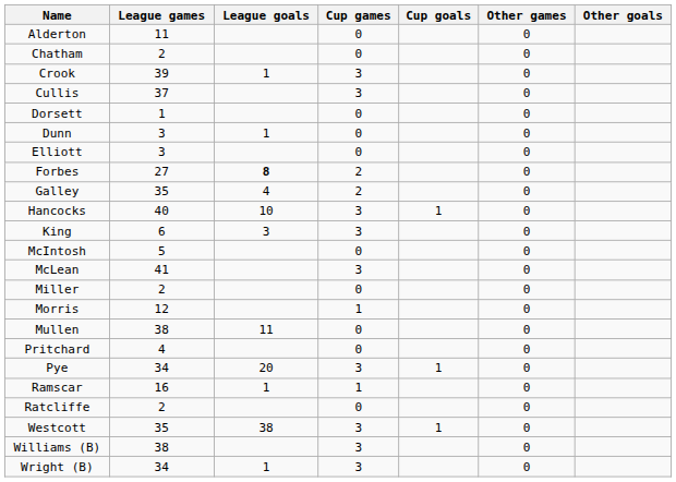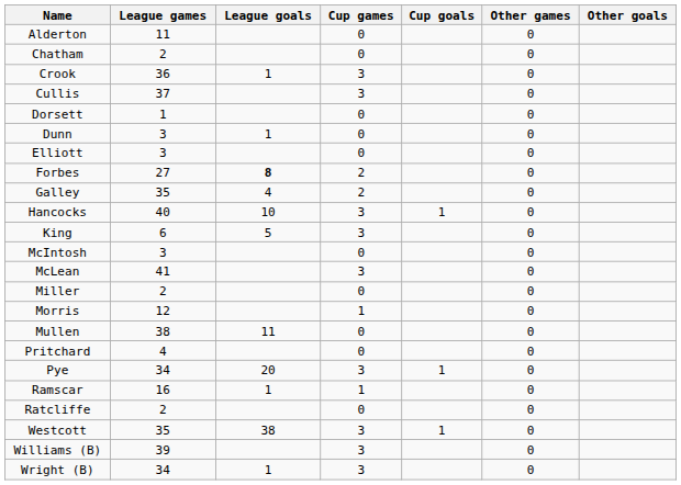Crook | League games: 39 -> 36
King | League goals: 3 -> 5
McIntosh | League games: 5 -> 3
Williams (B) | League games: 38 -> 39
